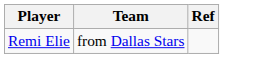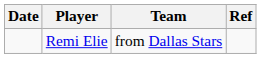+ column: Date
